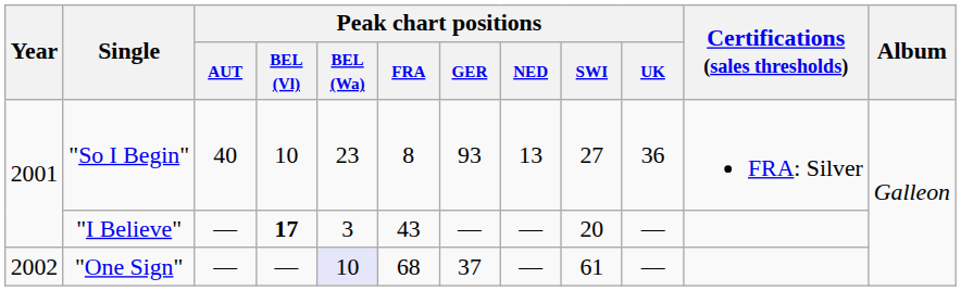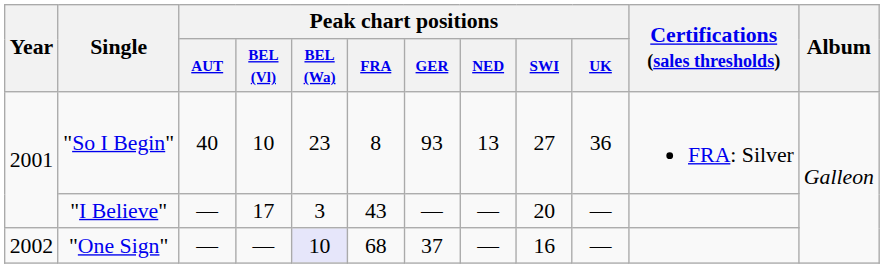"I Believe" | Peak chart positions / BEL (Vl): bold -> normal
"One Sign" | Peak chart positions / SWI: 61 -> 16
